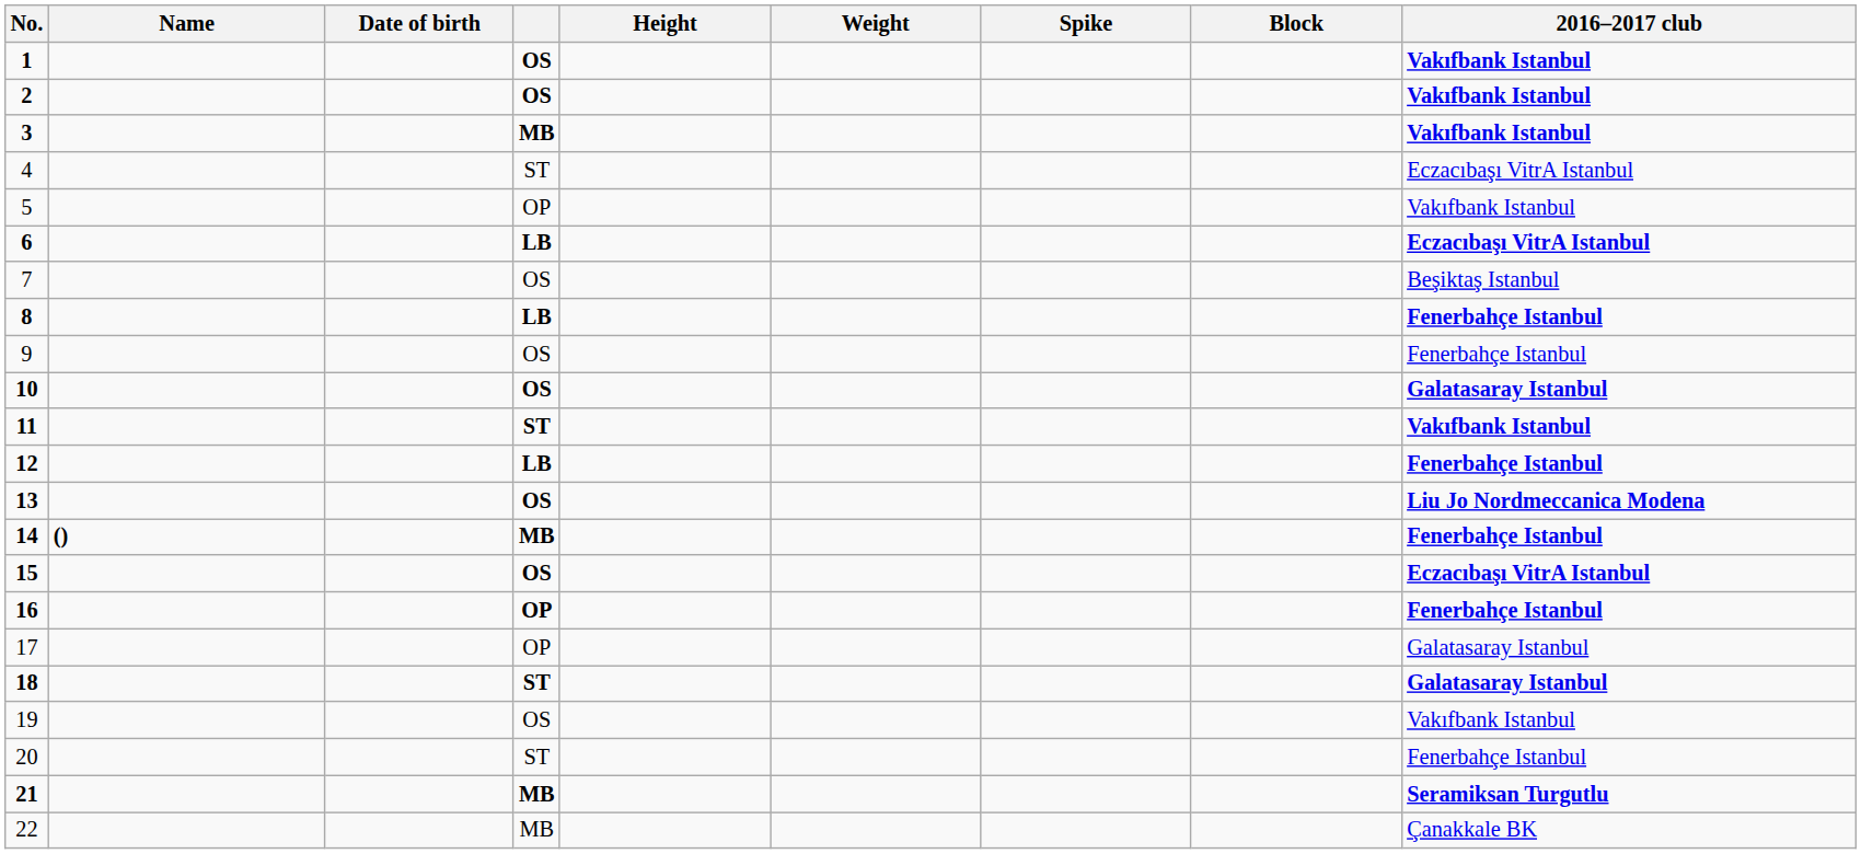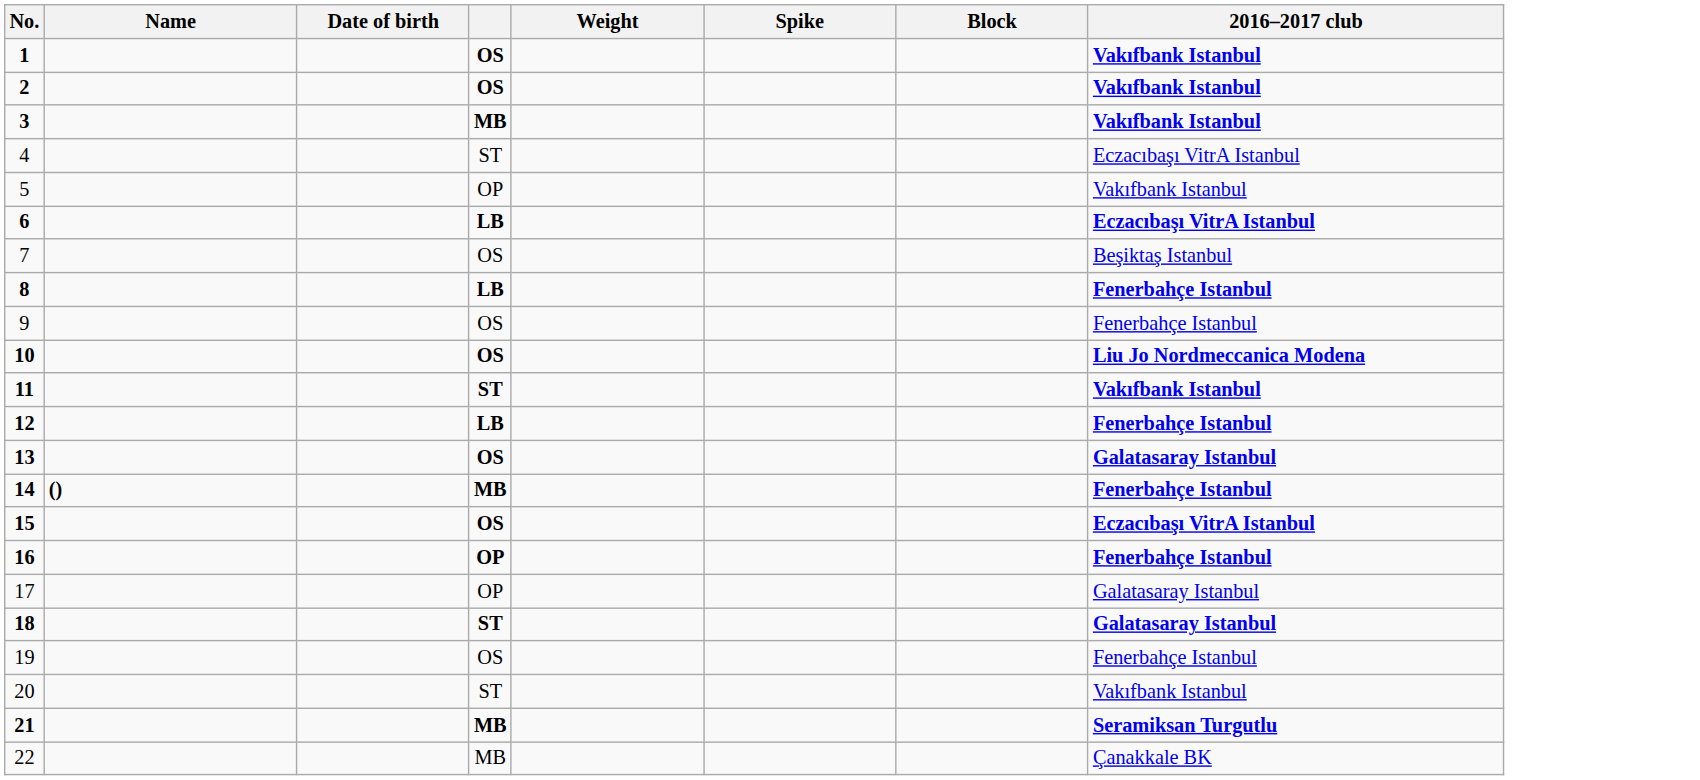- column: Height
10 | 2016–2017 club: Galatasaray Istanbul -> Liu Jo Nordmeccanica Modena
13 | 2016–2017 club: Liu Jo Nordmeccanica Modena -> Galatasaray Istanbul
19 | 2016–2017 club: Vakıfbank Istanbul -> Fenerbahçe Istanbul
20 | 2016–2017 club: Fenerbahçe Istanbul -> Vakıfbank Istanbul
